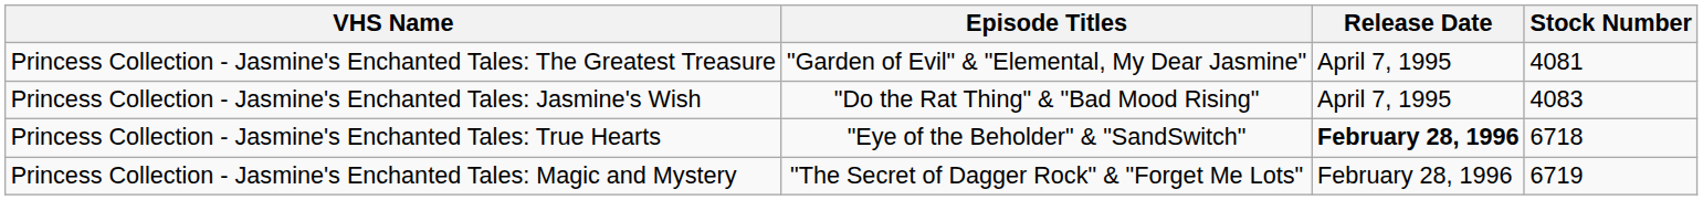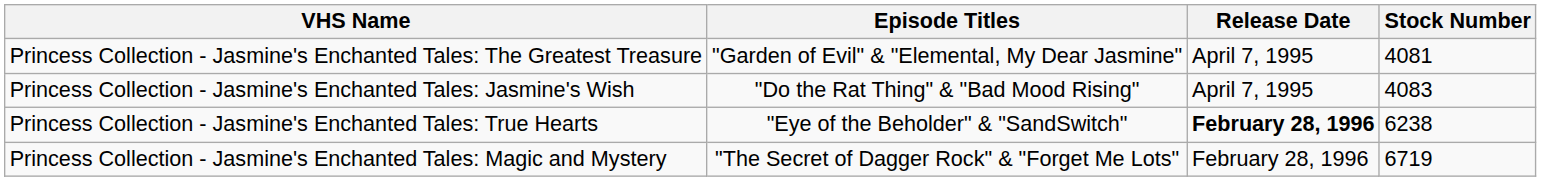Princess Collection - Jasmine's Enchanted Tales: True Hearts | Stock Number: 6718 -> 6238
